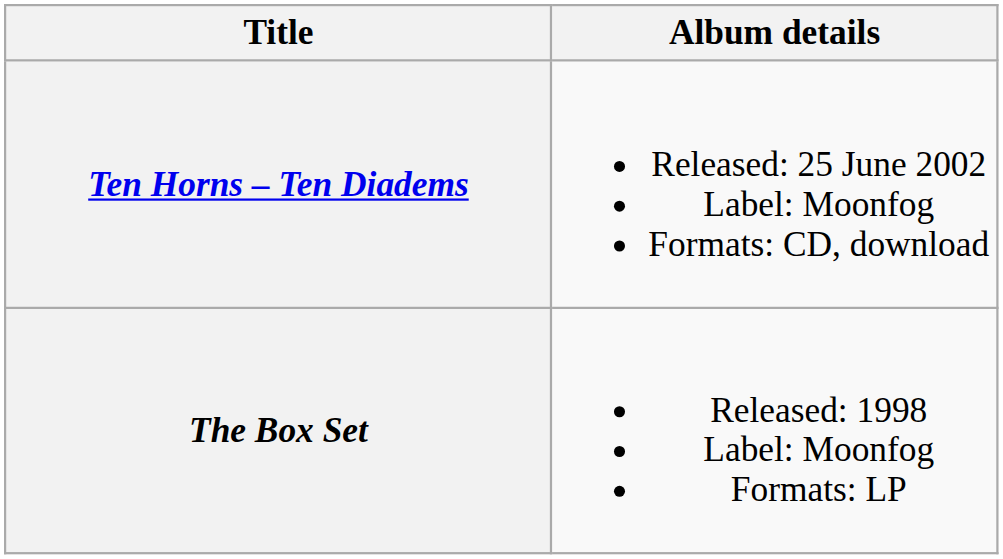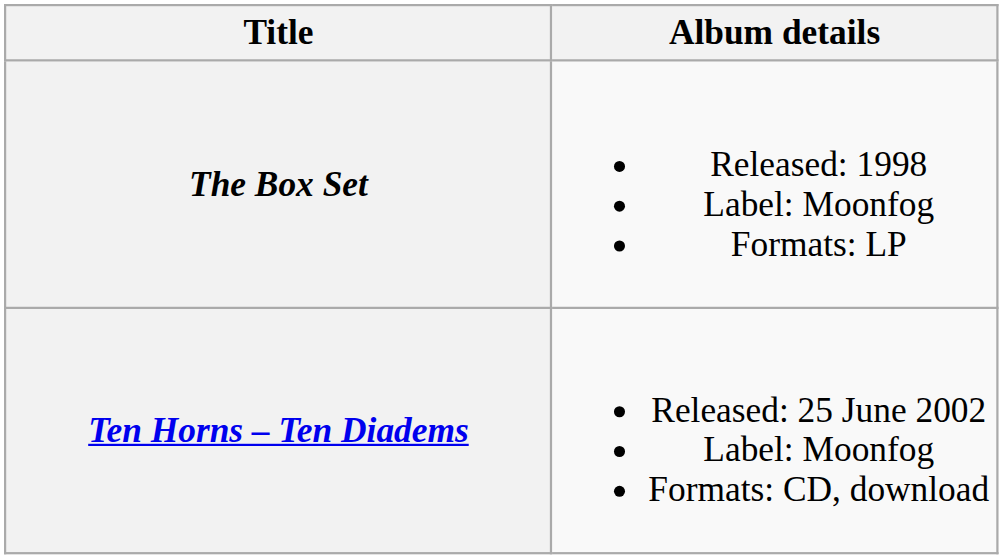rows swapped: The Box Set <-> Ten Horns – Ten Diadems
